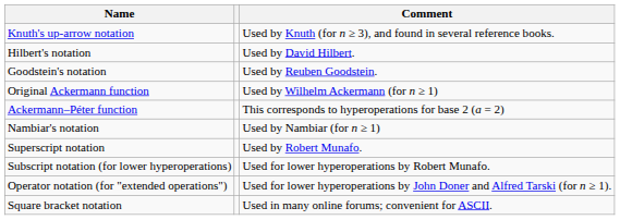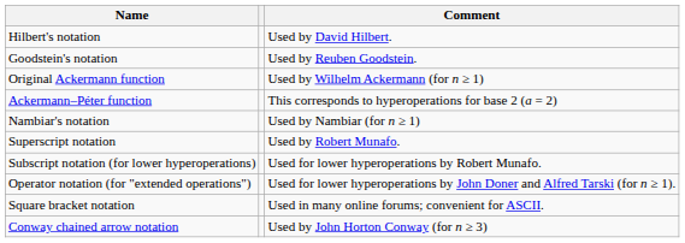- row: Knuth's up-arrow notation | Used by Knuth (for n ≥ 3), and found in several reference books.
+ row: Conway chained arrow notation | Used by John Horton Conway (for n ≥ 3)
